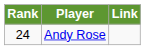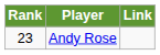Andy Rose | Rank: 24 -> 23
